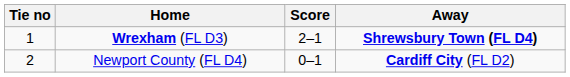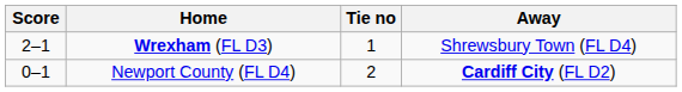columns swapped: Tie no <-> Score
Wrexham (FL D3) | Away: bold -> normal
